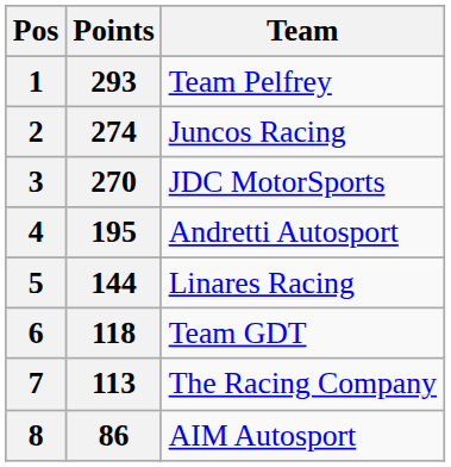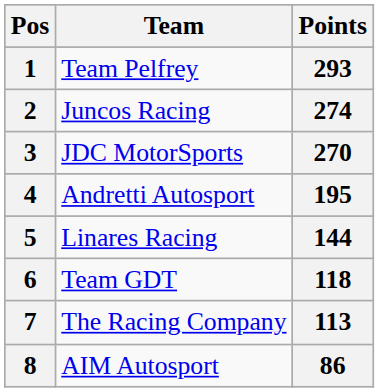columns swapped: Team <-> Points
